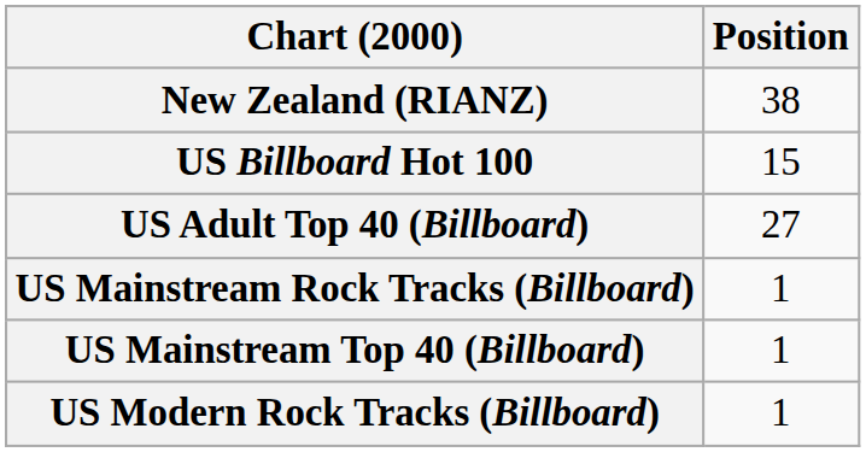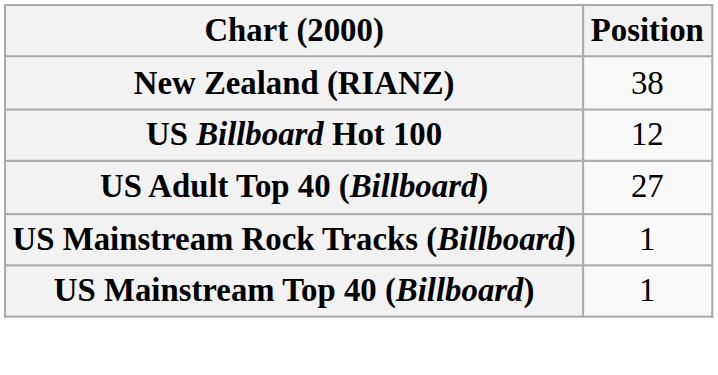US Billboard Hot 100 | Position: 15 -> 12
- row: US Modern Rock Tracks (Billboard) | 1
